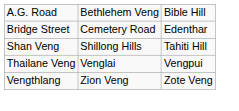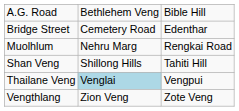+ row: Muolhlum | Nehru Marg | Rengkai Road
Thailane Veng | column 2: no background -> lightblue background
